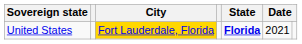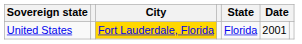United States | State: bold -> normal
United States | column 6: 2021 -> 2001
